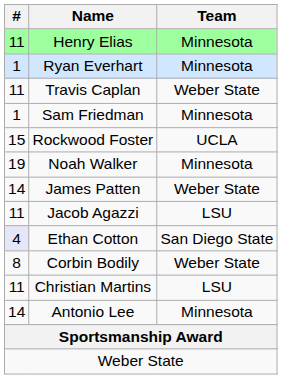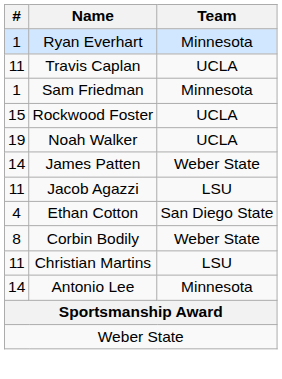- row: 11 | Henry Elias | Minnesota
Travis Caplan | Team: Weber State -> UCLA
Noah Walker | Team: Minnesota -> UCLA
Ethan Cotton | #: lavender background -> no background
